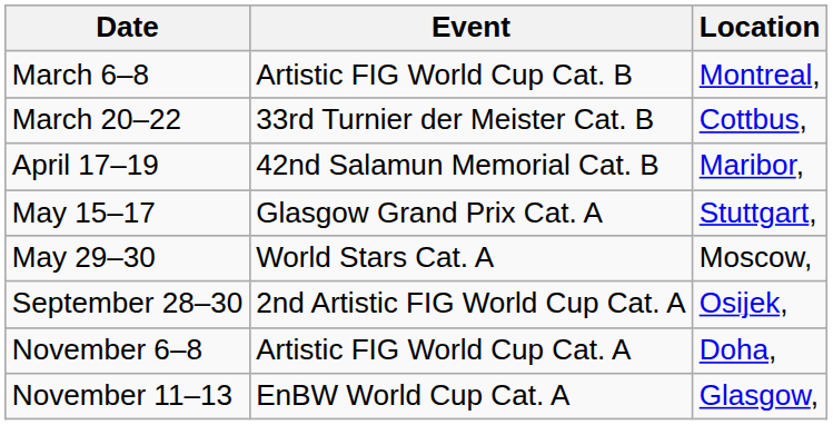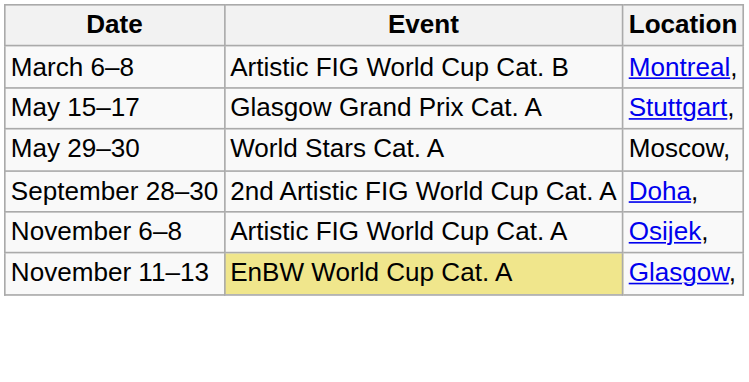- row: March 20–22 | 33rd Turnier der Meister Cat. B | Cottbus,
- row: April 17–19 | 42nd Salamun Memorial Cat. B | Maribor,
September 28–30 | Location: Osijek, -> Doha,
November 6–8 | Location: Doha, -> Osijek,
November 11–13 | Event: no background -> khaki background
